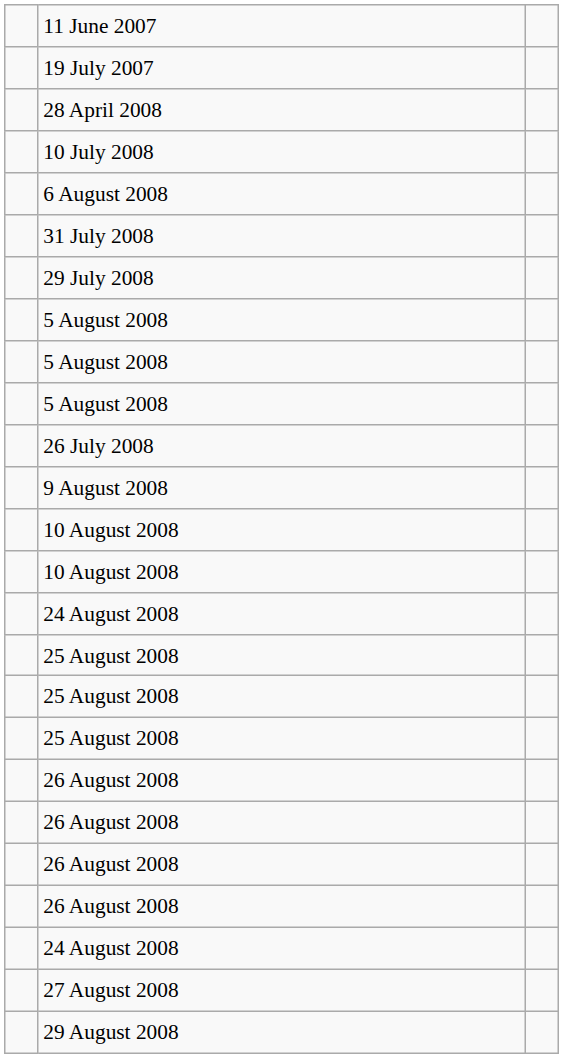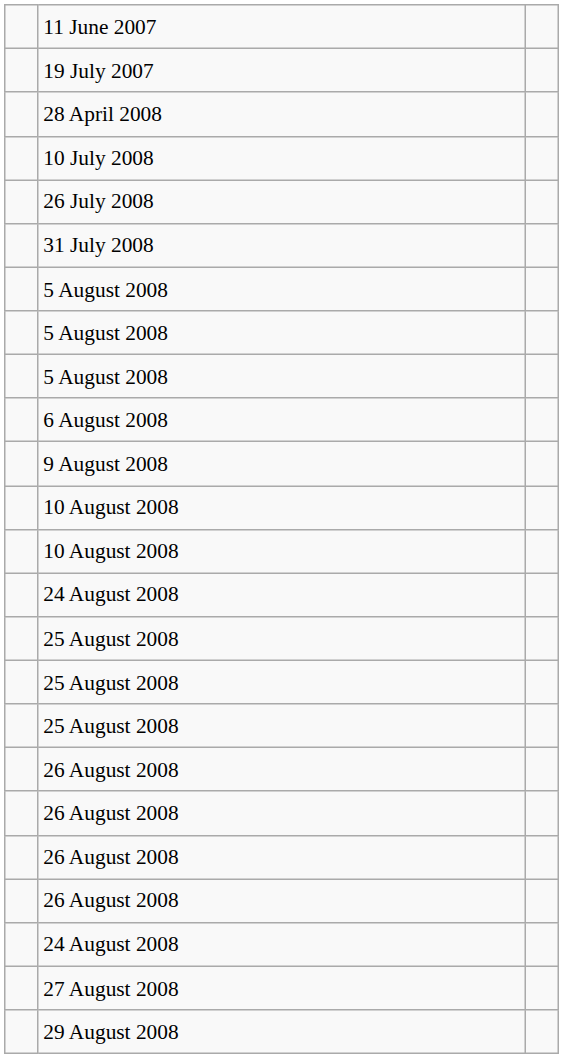rows swapped: 26 July 2008 <-> 6 August 2008
- row: 29 July 2008
